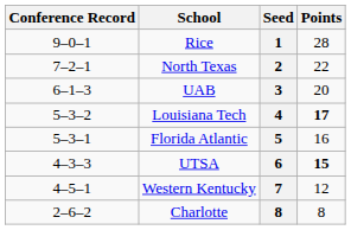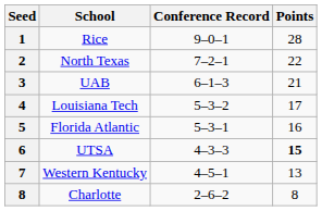columns swapped: Seed <-> Conference Record
UAB | Points: 20 -> 21
Louisiana Tech | Points: bold -> normal
Western Kentucky | Points: 12 -> 13
